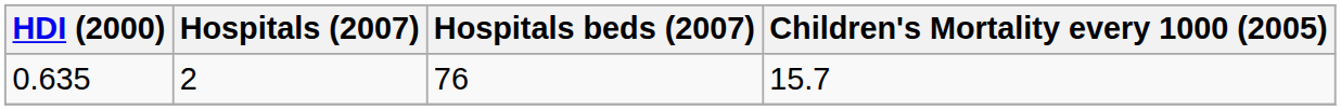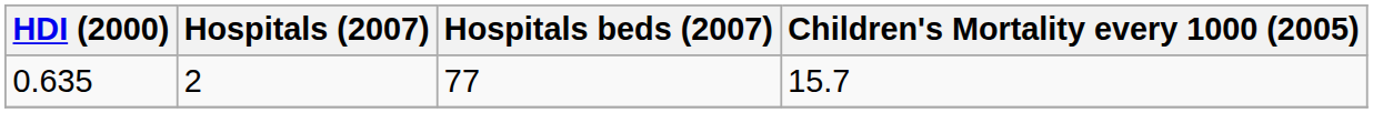0.635 | Hospitals beds (2007): 76 -> 77
